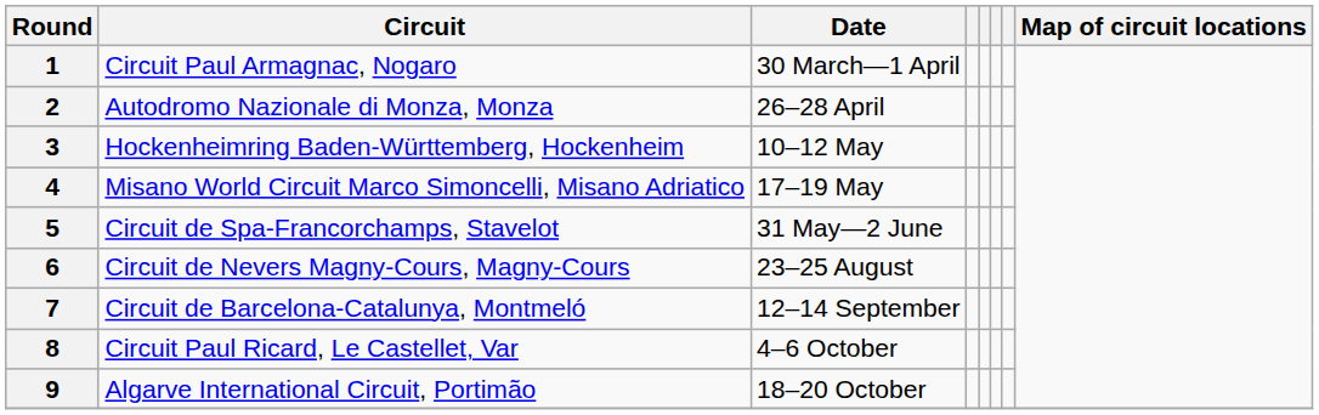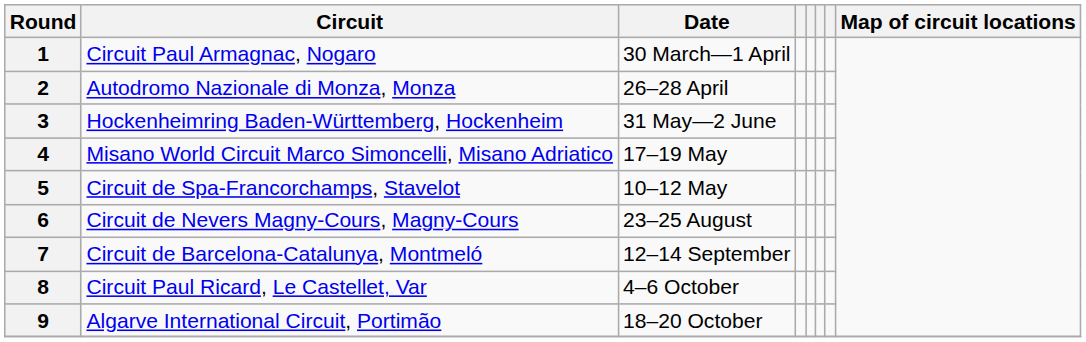3 | Date: 10–12 May -> 31 May—2 June
5 | Date: 31 May—2 June -> 10–12 May
